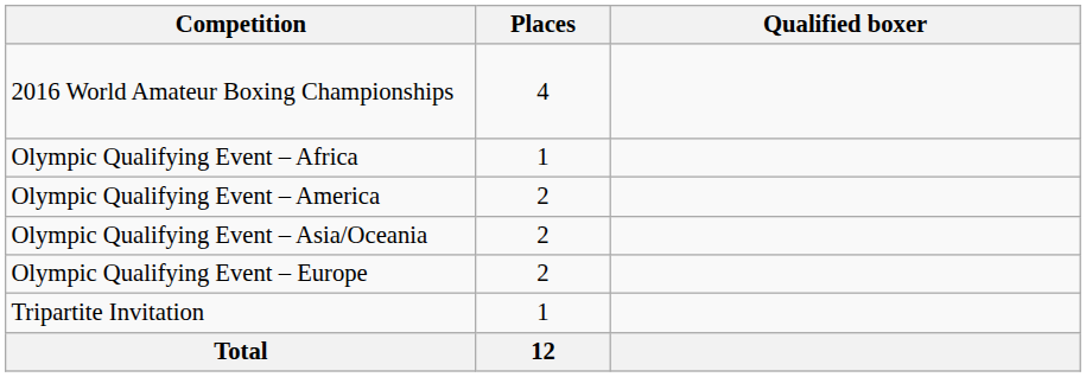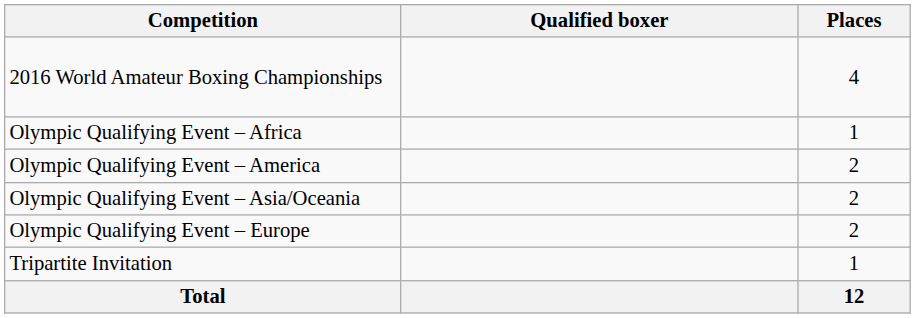columns swapped: Places <-> Qualified boxer
